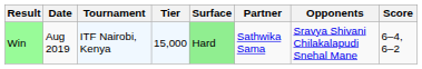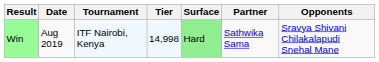- column: Score | 6–4, 6–2
Win | Tier: 15,000 -> 14,998
